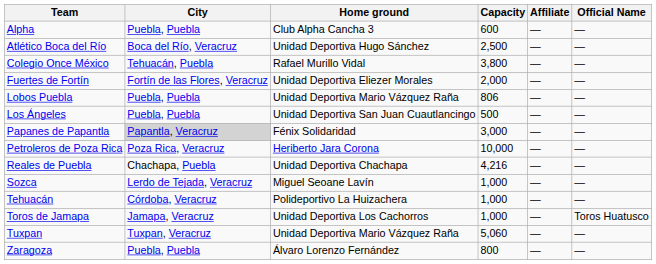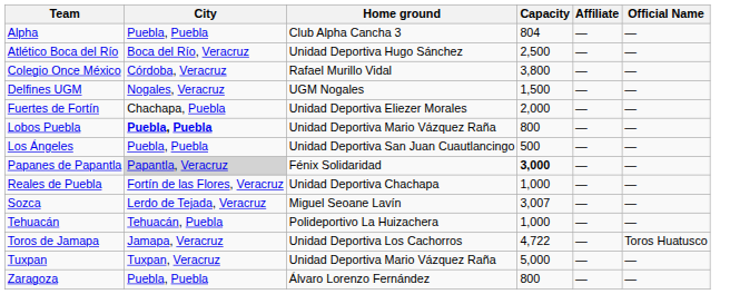Alpha | Capacity: 600 -> 804
Colegio Once México | City: Tehuacán, Puebla -> Córdoba, Veracruz
+ row: Delfines UGM | Nogales, Veracruz | UGM Nogales | 1,500 | — | —
Fuertes de Fortín | City: Fortín de las Flores, Veracruz -> Chachapa, Puebla
Lobos Puebla | City: normal -> bold
Lobos Puebla | Capacity: 806 -> 800
Papanes de Papantla | Capacity: normal -> bold
- row: Petroleros de Poza Rica | Poza Rica, Veracruz | Heriberto Jara Corona | 10,000 | — | —
Reales de Puebla | City: Chachapa, Puebla -> Fortín de las Flores, Veracruz
Reales de Puebla | Capacity: 4,216 -> 1,000
Sozca | Capacity: 1,000 -> 3,007
Tehuacán | City: Córdoba, Veracruz -> Tehuacán, Puebla
Toros de Jamapa | Capacity: 1,000 -> 4,722
Tuxpan | Capacity: 5,060 -> 5,000
